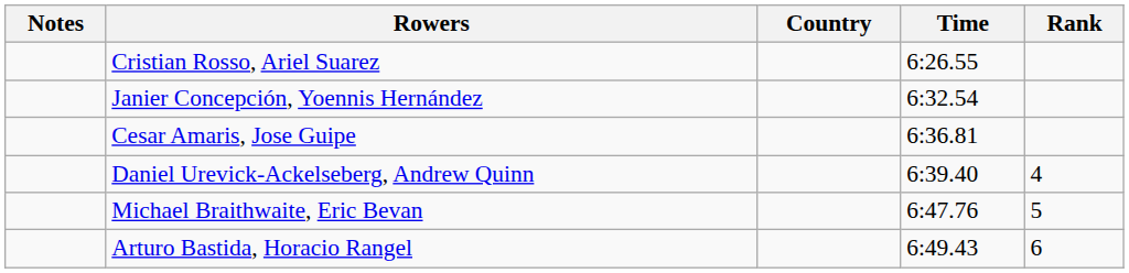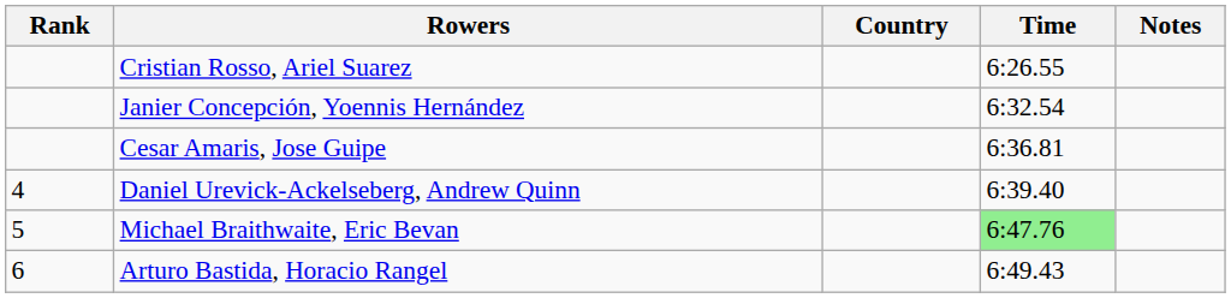columns swapped: Rank <-> Notes
Michael Braithwaite, Eric Bevan | Time: no background -> lightgreen background
